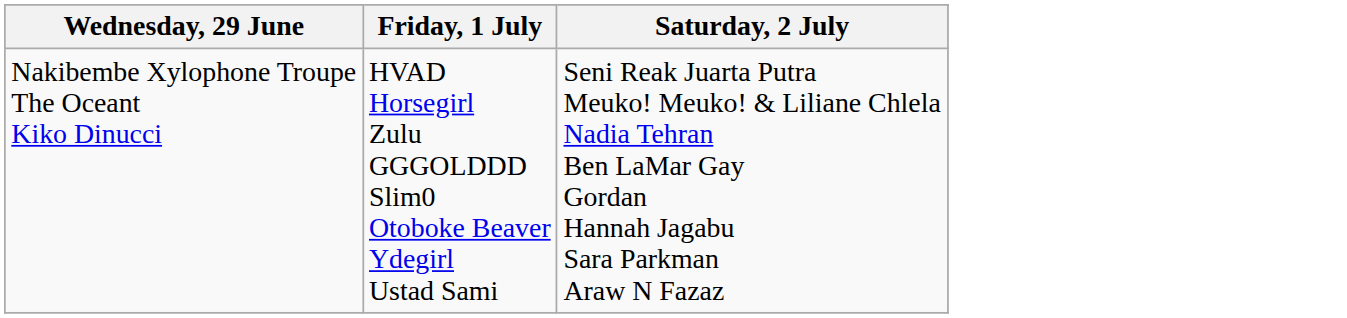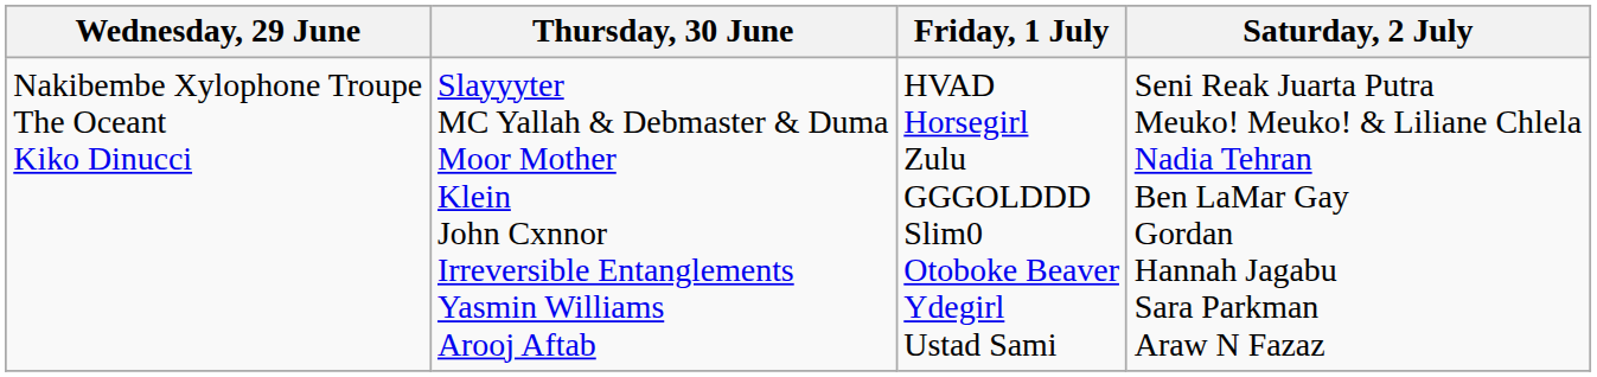+ column: Thursday, 30 June | Slayyyter MC Yallah & Debmaster & Duma Moor Mother Klein John Cxnnor Irreversible Entanglements Yasmin Williams Arooj Aftab
